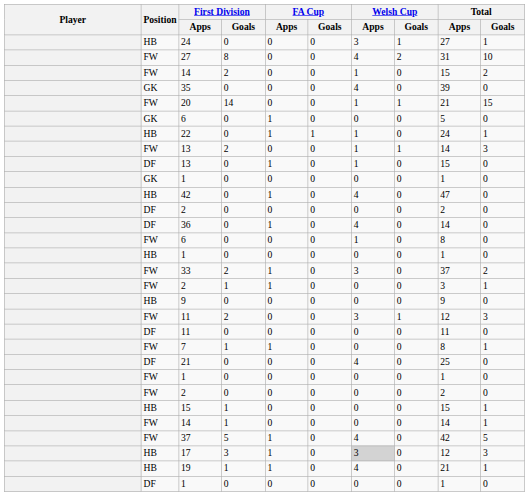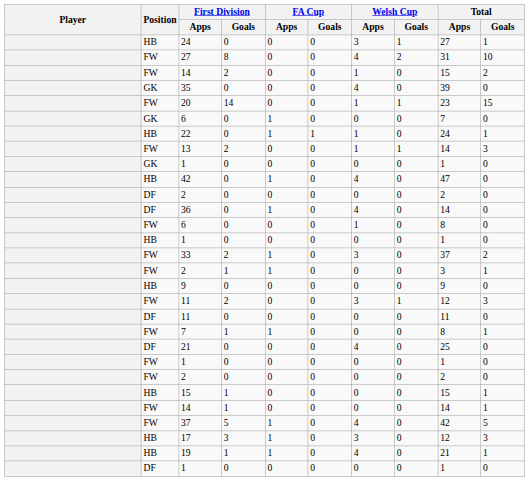20 | Total / Apps: 21 -> 23
GK / 6 | Total / Apps: 5 -> 7
- row: DF | 13 | 0 | 1 | 0 | 1 | 0 | 15 | 0
17 | Welsh Cup / Apps: lightgrey background -> no background
